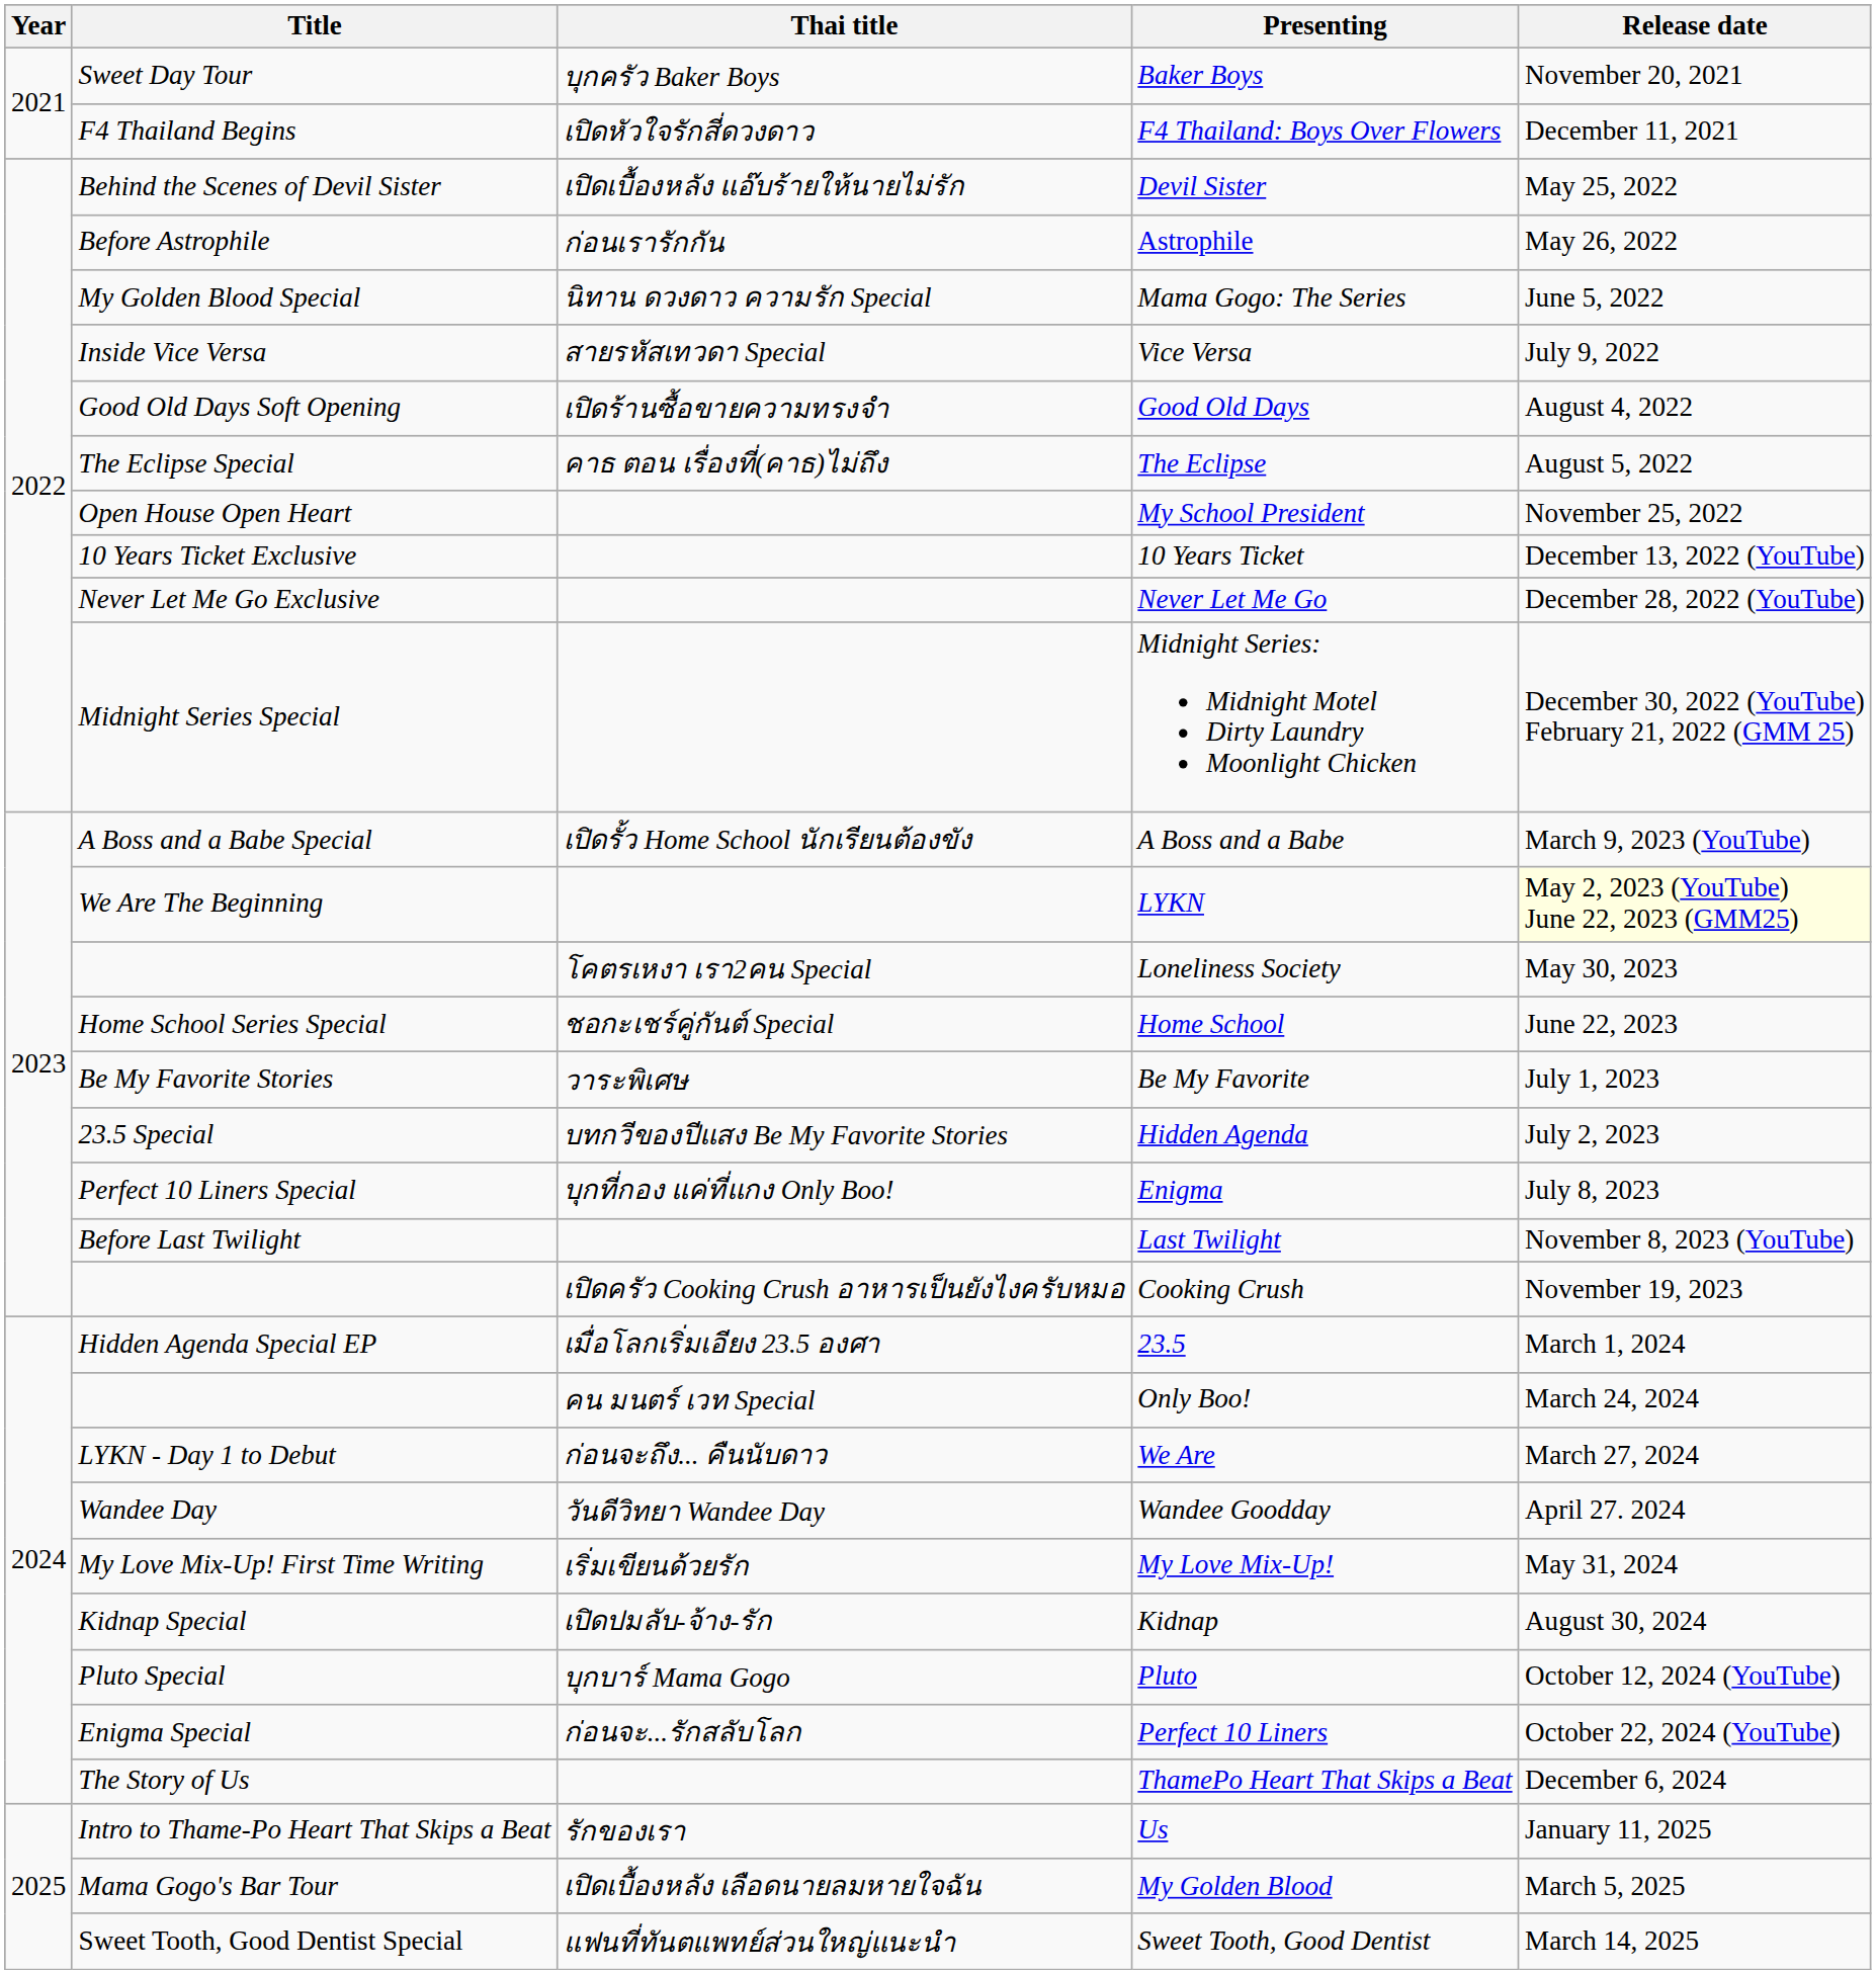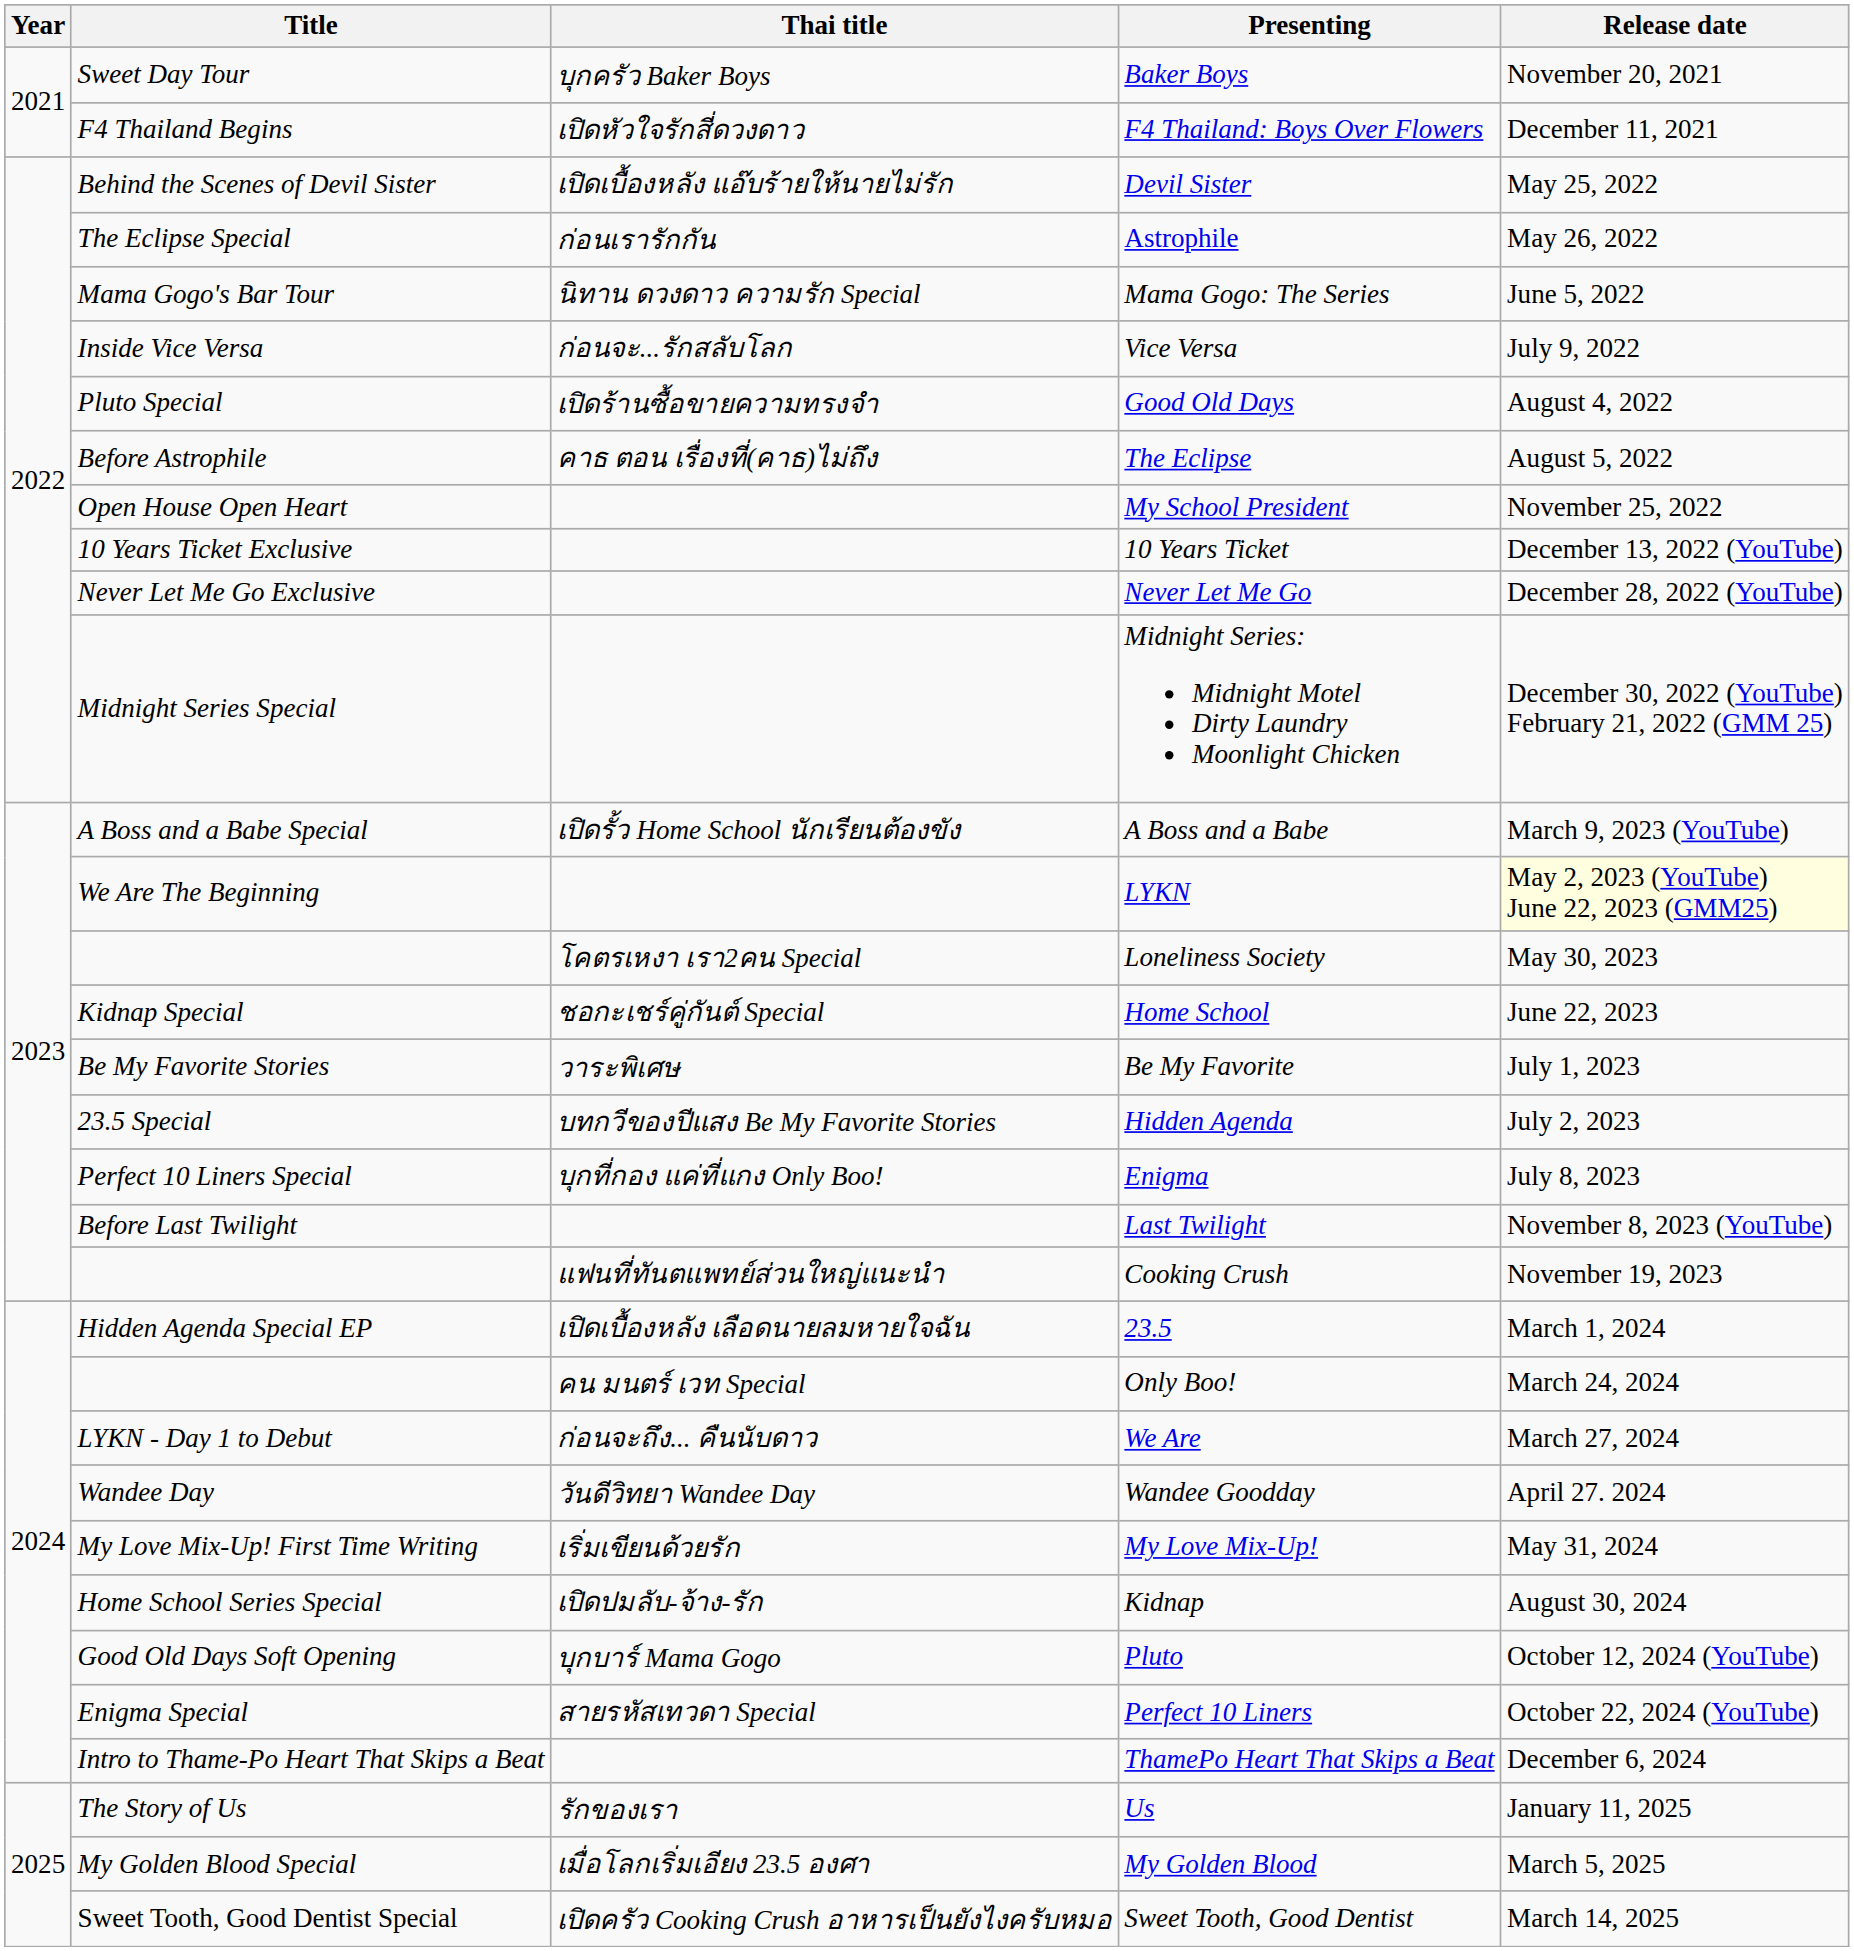Astrophile | Title: Before Astrophile -> The Eclipse Special
Mama Gogo: The Series | Title: My Golden Blood Special -> Mama Gogo's Bar Tour
Vice Versa | Thai title: สายรหัสเทวดา Special -> ก่อนจะ...รักสลับโลก
Good Old Days | Title: Good Old Days Soft Opening -> Pluto Special
The Eclipse | Title: The Eclipse Special -> Before Astrophile
Home School | Title: Home School Series Special -> Kidnap Special
Cooking Crush | Thai title: เปิดครัว Cooking Crush อาหารเป็นยังไงครับหมอ -> แฟนที่ทันตแพทย์ส่วนใหญ่แนะนำ
23.5 | Thai title: เมื่อโลกเริ่มเอียง 23.5 องศา -> เปิดเบื้องหลัง เลือดนายลมหายใจฉัน
Kidnap | Title: Kidnap Special -> Home School Series Special
Pluto | Title: Pluto Special -> Good Old Days Soft Opening
Perfect 10 Liners | Thai title: ก่อนจะ...รักสลับโลก -> สายรหัสเทวดา Special
ThamePo Heart That Skips a Beat | Title: The Story of Us -> Intro to Thame-Po Heart That Skips a Beat
Us | Title: Intro to Thame-Po Heart That Skips a Beat -> The Story of Us
My Golden Blood | Title: Mama Gogo's Bar Tour -> My Golden Blood Special
My Golden Blood | Thai title: เปิดเบื้องหลัง เลือดนายลมหายใจฉัน -> เมื่อโลกเริ่มเอียง 23.5 องศา
Sweet Tooth, Good Dentist | Thai title: แฟนที่ทันตแพทย์ส่วนใหญ่แนะนำ -> เปิดครัว Cooking Crush อาหารเป็นยังไงครับหมอ
